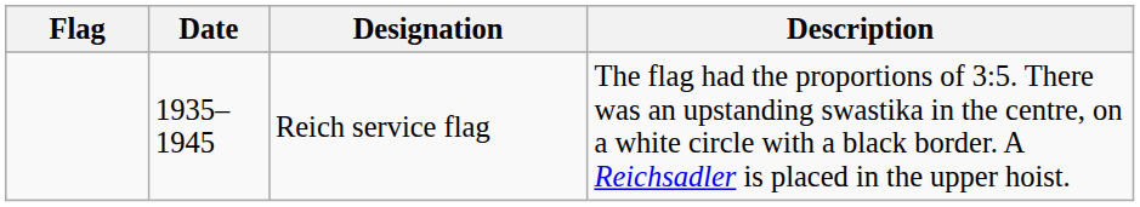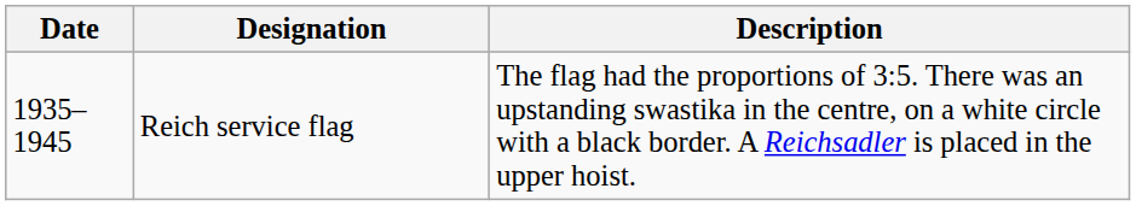- column: Flag
